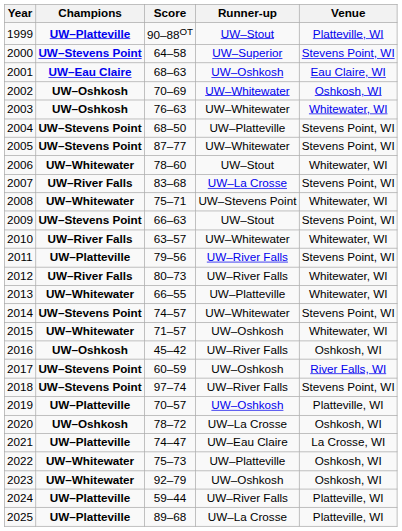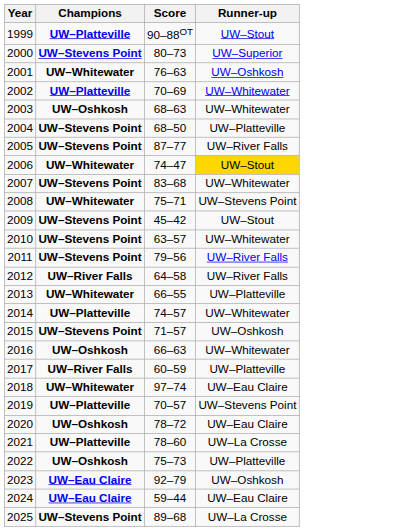- column: Venue | Platteville, WI | Stevens Point, WI | Eau Claire, WI | Oshkosh, WI | Whitewater, WI | Stevens Point, WI | Stevens Point, WI | Whitewater, WI | Stevens Point, WI | Whitewater, WI | Stevens Point, WI | Whitewater, WI | Stevens Point, WI | Whitewater, WI | Whitewater, WI | Stevens Point, WI | Whitewater, WI | Oshkosh, WI | River Falls, WI | Stevens Point, WI | Platteville, WI | Oshkosh, WI | La Crosse, WI | Oshkosh, WI | Oshkosh, WI | Platteville, WI | Platteville, WI
2000 | Score: 64–58 -> 80–73
2001 | Champions: UW–Eau Claire -> UW–Whitewater
2001 | Score: 68–63 -> 76–63
2002 | Champions: UW–Oshkosh -> UW–Platteville
2003 | Score: 76–63 -> 68–63
2005 | Runner-up: UW–Whitewater -> UW–River Falls
2006 | Score: 78–60 -> 74–47
2006 | Runner-up: no background -> gold background
2007 | Champions: UW–River Falls -> UW–Stevens Point
2007 | Runner-up: UW–La Crosse -> UW–Whitewater
2009 | Score: 66–63 -> 45–42
2010 | Champions: UW–River Falls -> UW–Stevens Point
2011 | Champions: UW–Platteville -> UW–Stevens Point
2012 | Score: 80–73 -> 64–58
2014 | Champions: UW–Stevens Point -> UW–Platteville
2015 | Champions: UW–Whitewater -> UW–Stevens Point
2016 | Score: 45–42 -> 66–63
2016 | Runner-up: UW–River Falls -> UW–Whitewater
2017 | Champions: UW–Stevens Point -> UW–River Falls
2017 | Runner-up: UW–Oshkosh -> UW–Platteville
2018 | Champions: UW–Stevens Point -> UW–Whitewater
2018 | Runner-up: UW–River Falls -> UW–Eau Claire
2019 | Runner-up: UW–Oshkosh -> UW–Stevens Point
2020 | Runner-up: UW–La Crosse -> UW–Eau Claire
2021 | Score: 74–47 -> 78–60
2021 | Runner-up: UW–Eau Claire -> UW–La Crosse
2022 | Champions: UW–Whitewater -> UW–Oshkosh
2023 | Champions: UW–Whitewater -> UW–Eau Claire
2024 | Champions: UW–Platteville -> UW–Eau Claire
2024 | Runner-up: UW–River Falls -> UW–Eau Claire
2025 | Champions: UW–Platteville -> UW–Stevens Point
